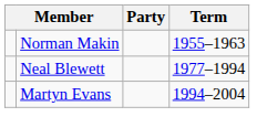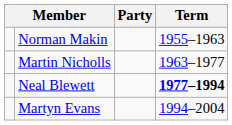+ row: Martin Nicholls | 1963–1977
Neal Blewett | Term: normal -> bold
